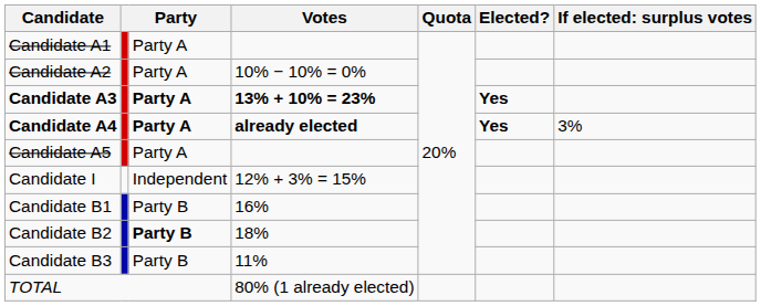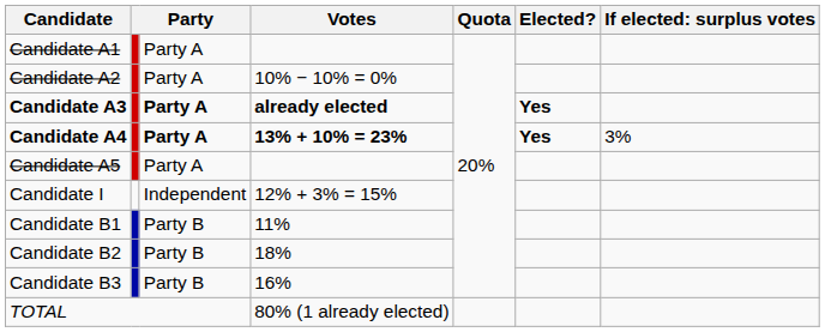Candidate A3 | Votes: 13% + 10% = 23% -> already elected
Candidate A4 | Votes: already elected -> 13% + 10% = 23%
Candidate B1 | Votes: 16% -> 11%
Candidate B2 | column 3: bold -> normal
Candidate B3 | Votes: 11% -> 16%
